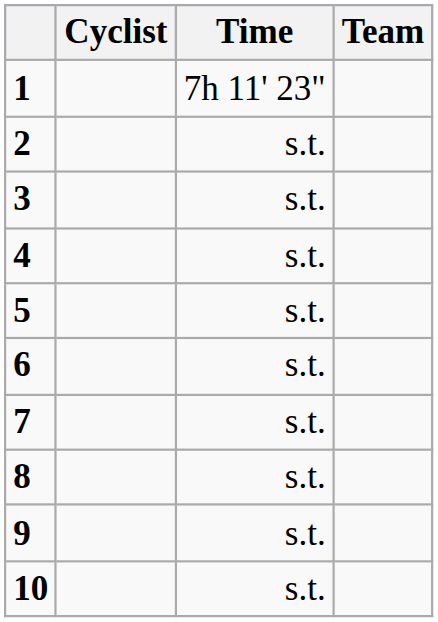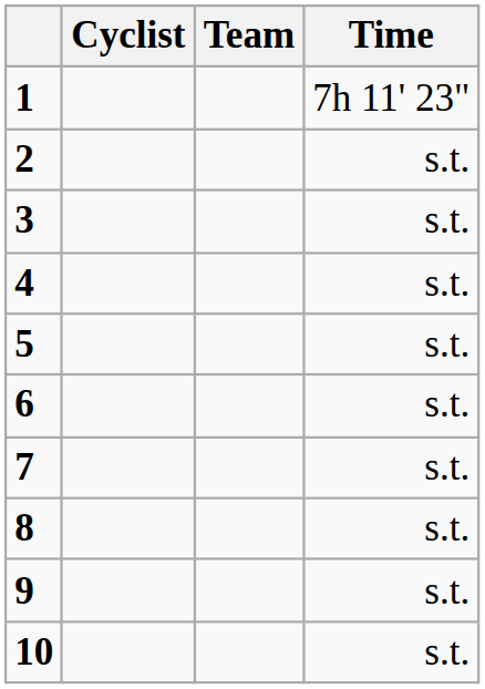columns swapped: Team <-> Time
